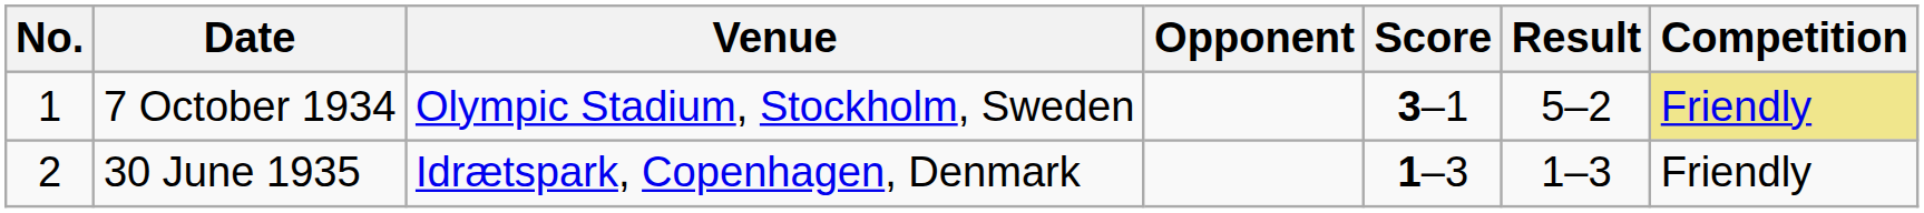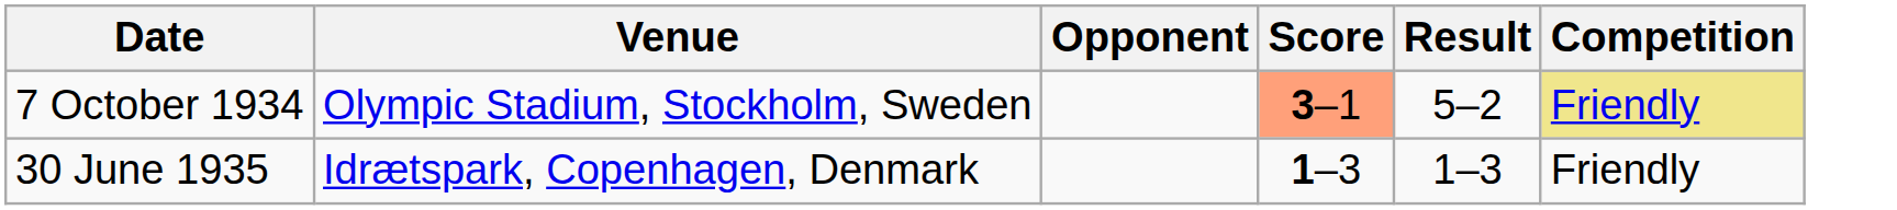- column: No. | 1 | 2
7 October 1934 | Score: no background -> lightsalmon background
